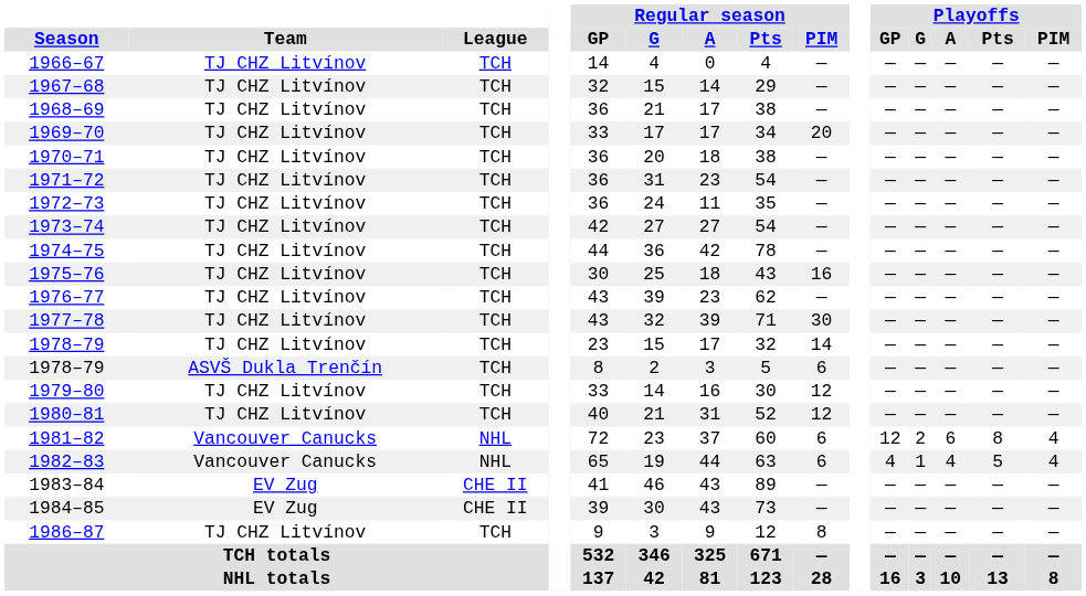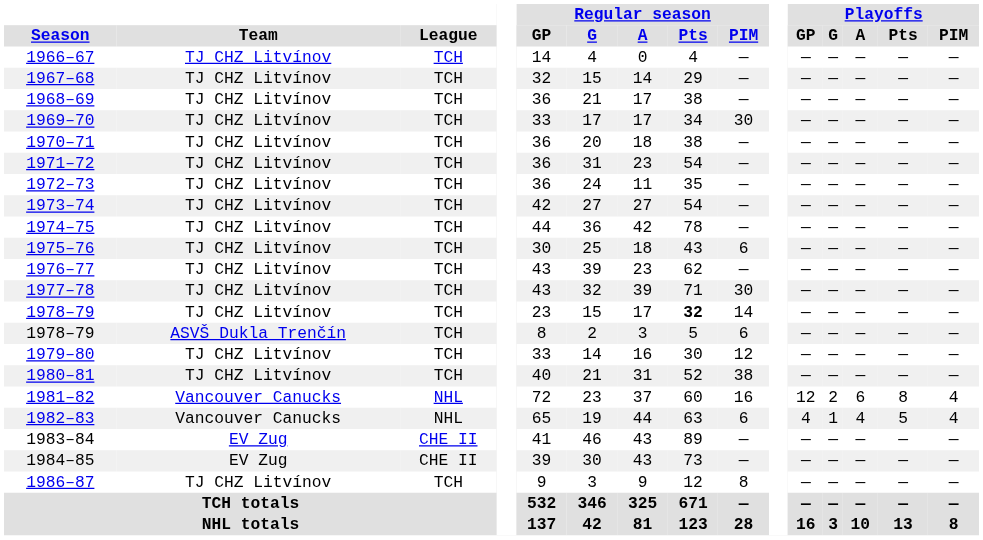1969–70 | Regular season / PIM: 20 -> 30
1975–76 | Regular season / PIM: 16 -> 6
1978–79 / TJ CHZ Litvínov | Regular season / Pts: normal -> bold
1980–81 | Regular season / PIM: 12 -> 38
1981–82 | Regular season / PIM: 6 -> 16
